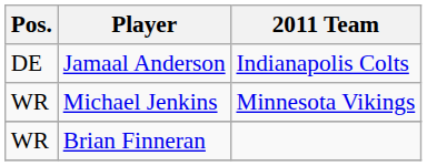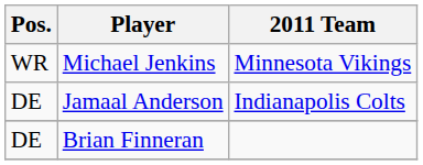rows swapped: Michael Jenkins <-> Jamaal Anderson
Brian Finneran | Pos.: WR -> DE
